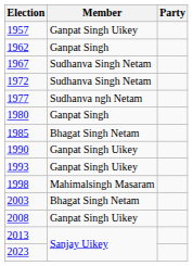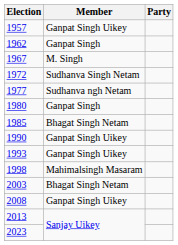1967 | Member: Sudhanva Singh Netam -> M. Singh
